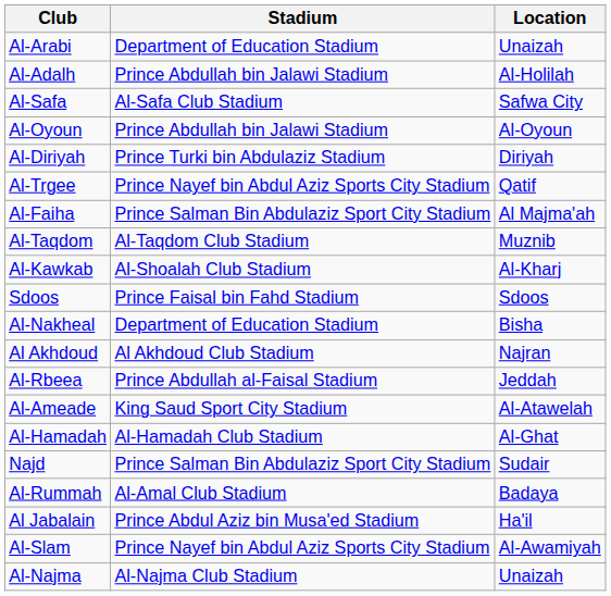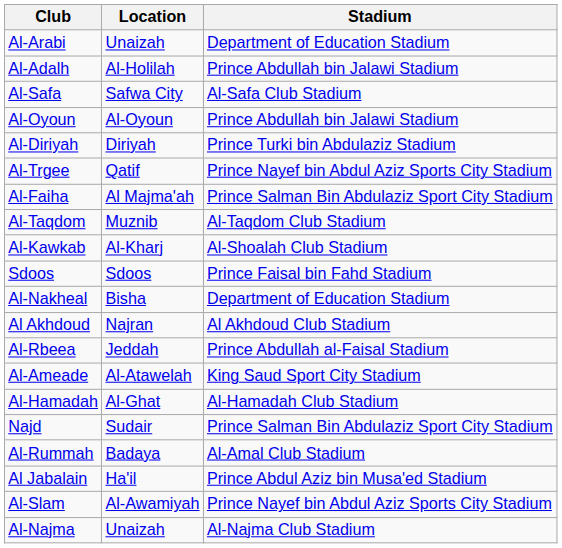columns swapped: Location <-> Stadium
